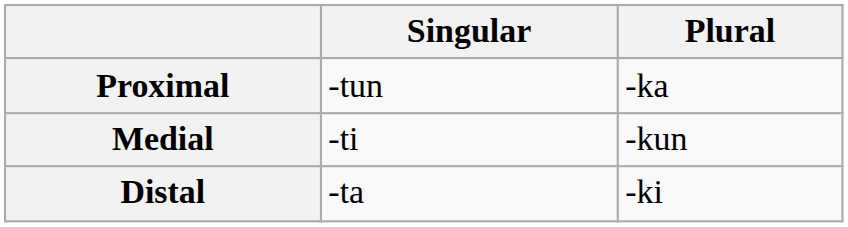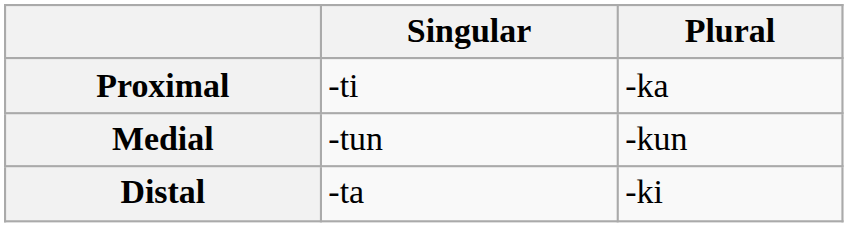Proximal | Singular: -tun -> -ti
Medial | Singular: -ti -> -tun
